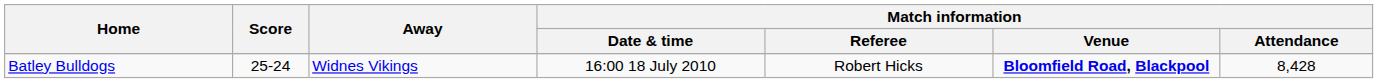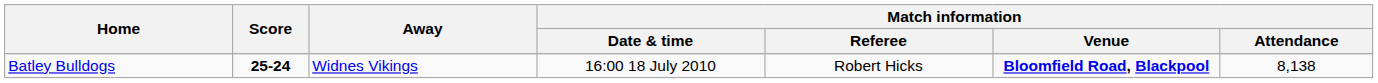Batley Bulldogs | Score: normal -> bold
Batley Bulldogs | Match information / Attendance: 8,428 -> 8,138
